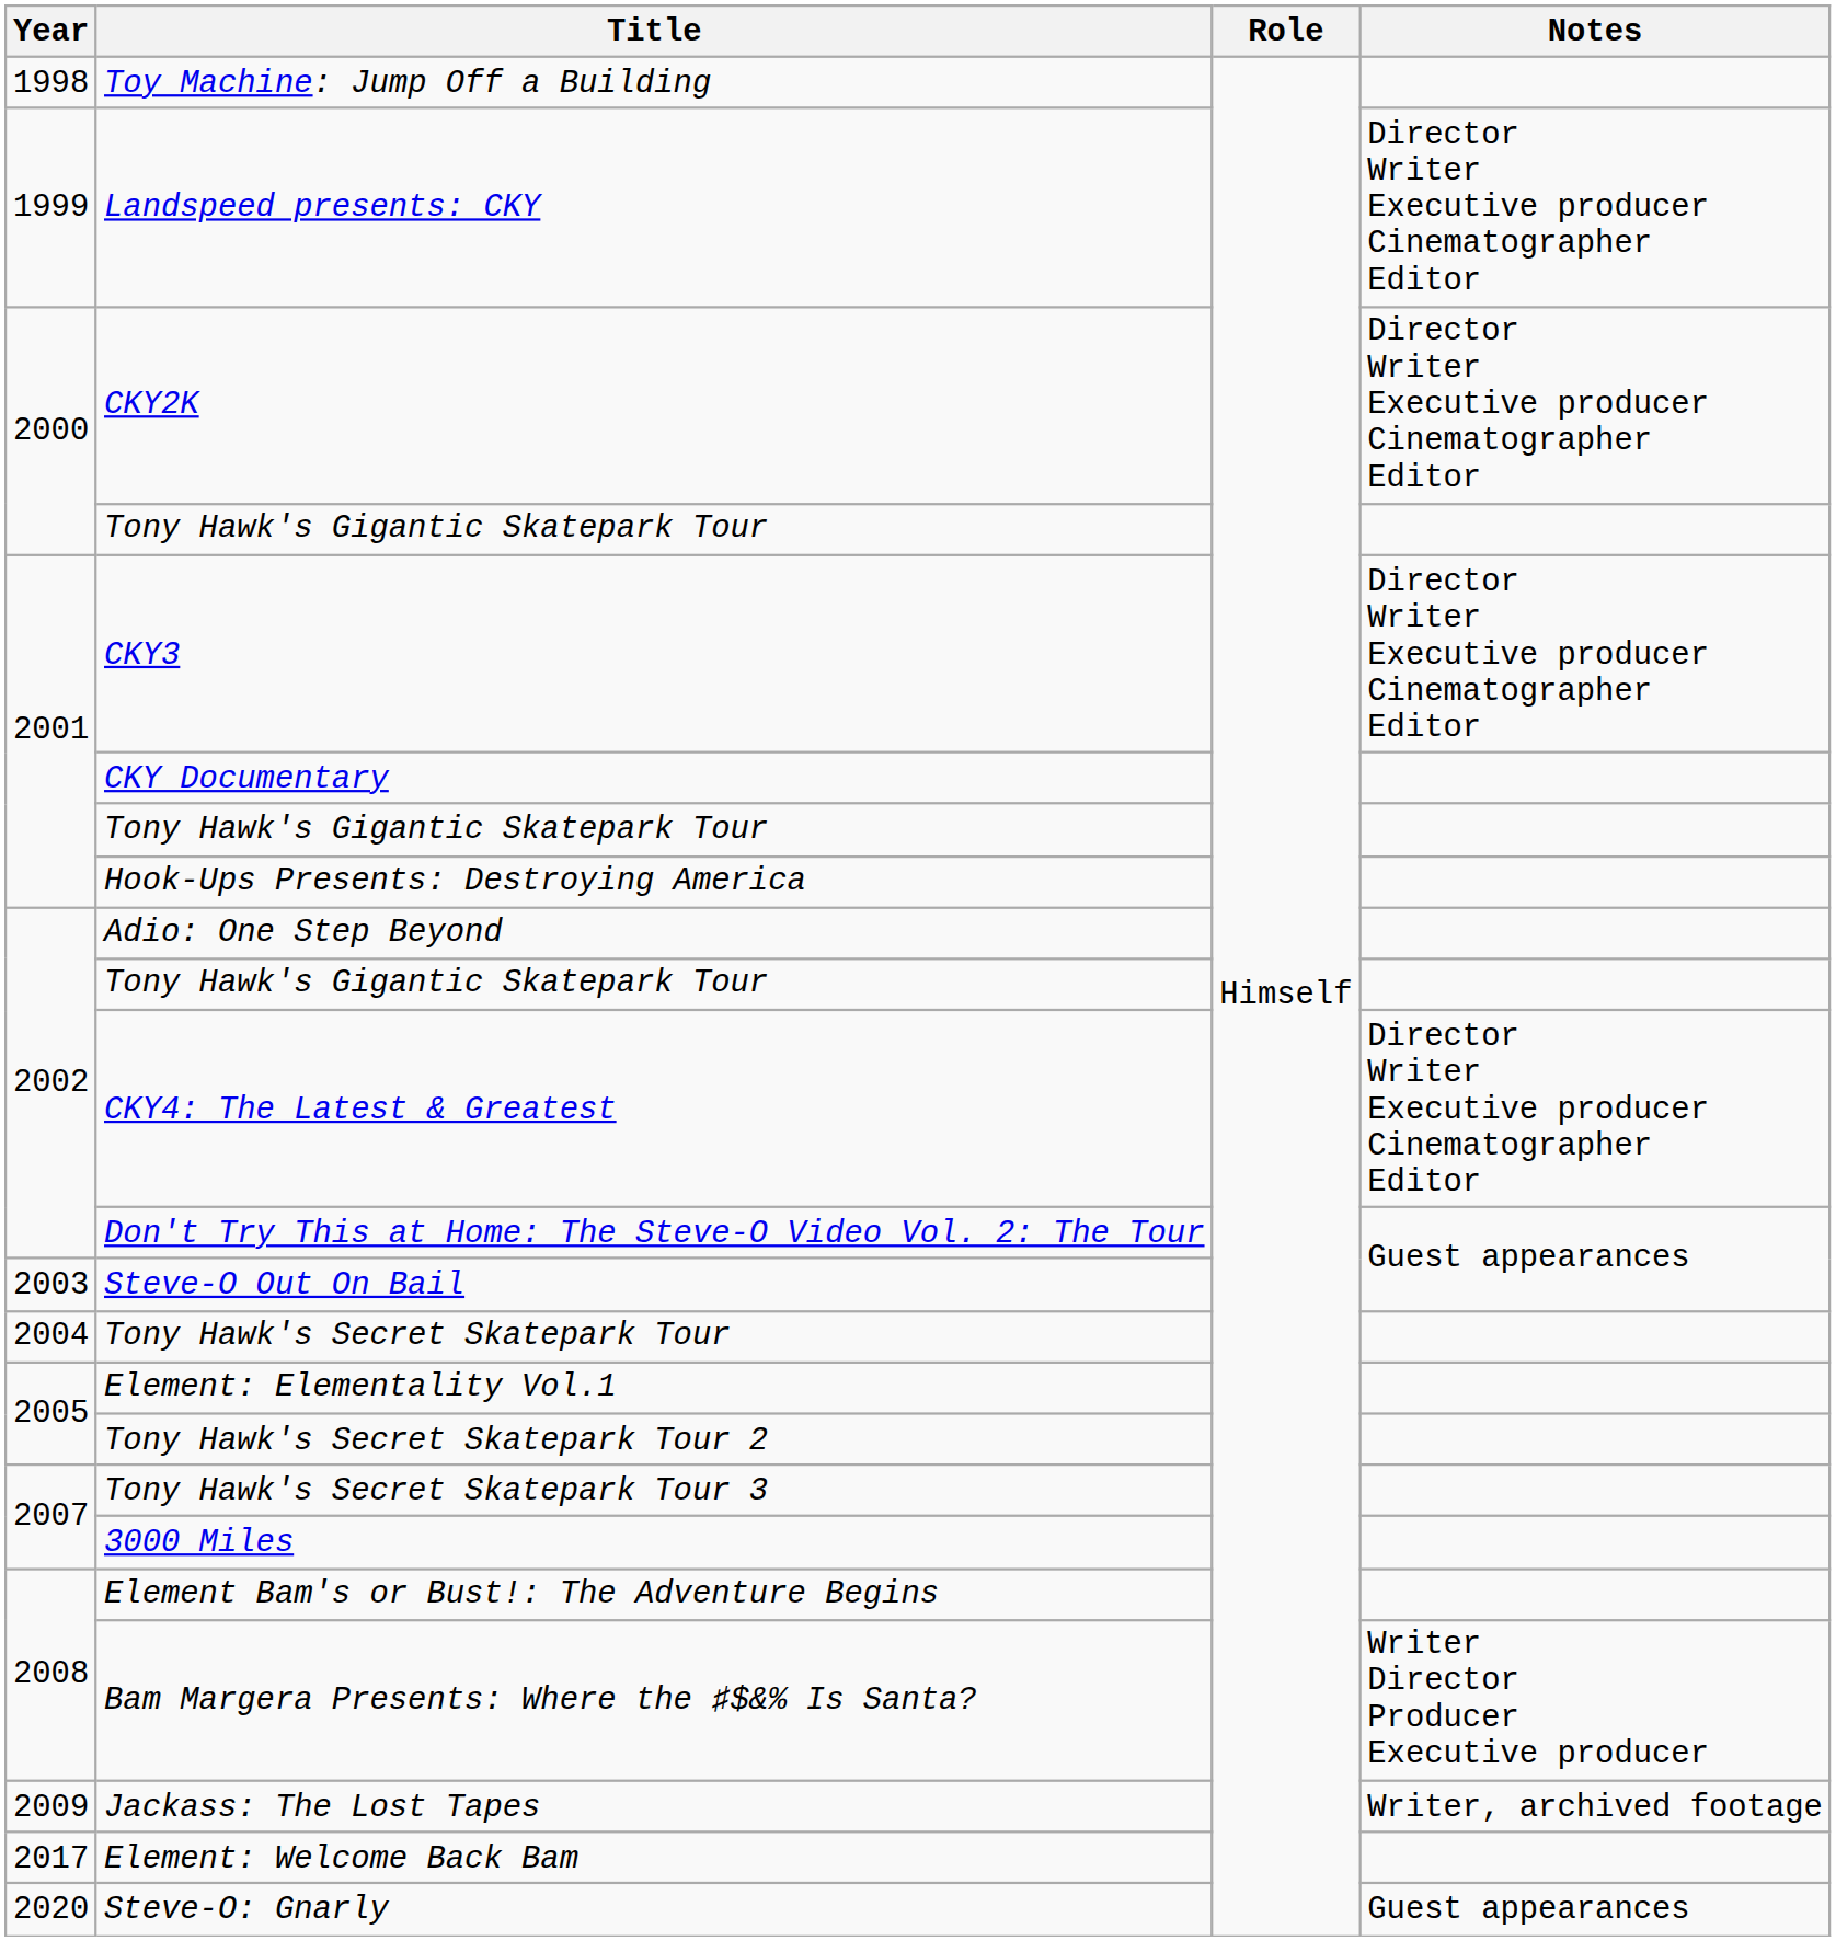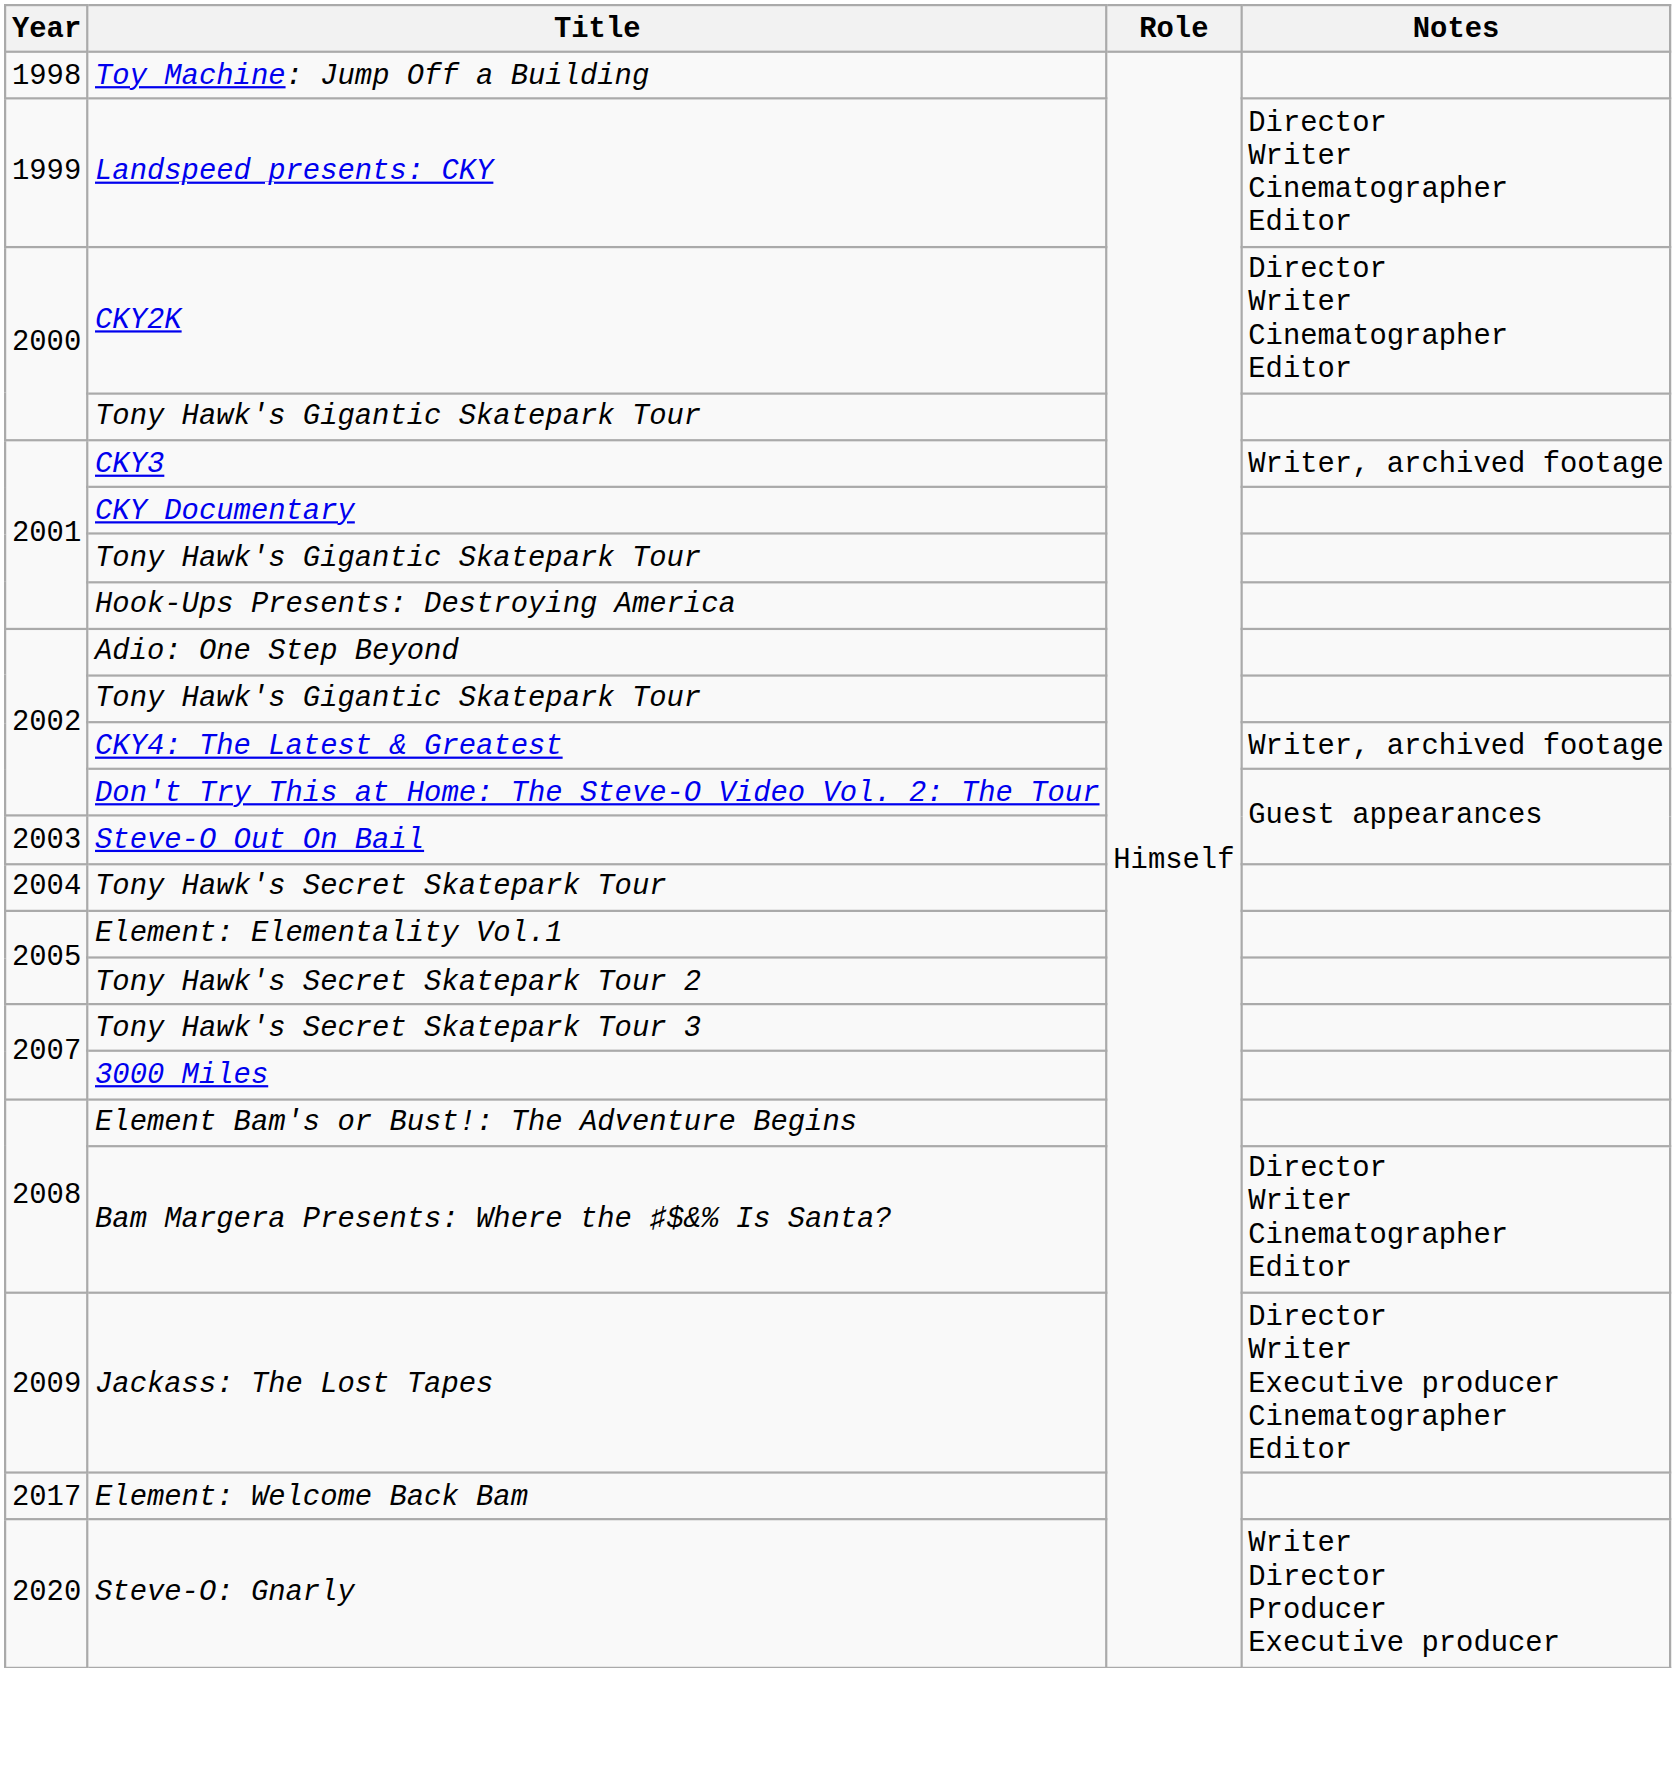Landspeed presents: CKY | Notes: Director Writer Executive producer Cinematographer Editor -> Director Writer Cinematographer Editor
CKY2K | Notes: Director Writer Executive producer Cinematographer Editor -> Director Writer Cinematographer Editor
CKY3 | Notes: Director Writer Executive producer Cinematographer Editor -> Writer, archived footage
CKY4: The Latest & Greatest | Notes: Director Writer Executive producer Cinematographer Editor -> Writer, archived footage
Bam Margera Presents: Where the ♯$&% Is Santa? | Notes: Writer Director Producer Executive producer -> Director Writer Cinematographer Editor
Jackass: The Lost Tapes | Notes: Writer, archived footage -> Director Writer Executive producer Cinematographer Editor
Steve-O: Gnarly | Notes: Guest appearances -> Writer Director Producer Executive producer
